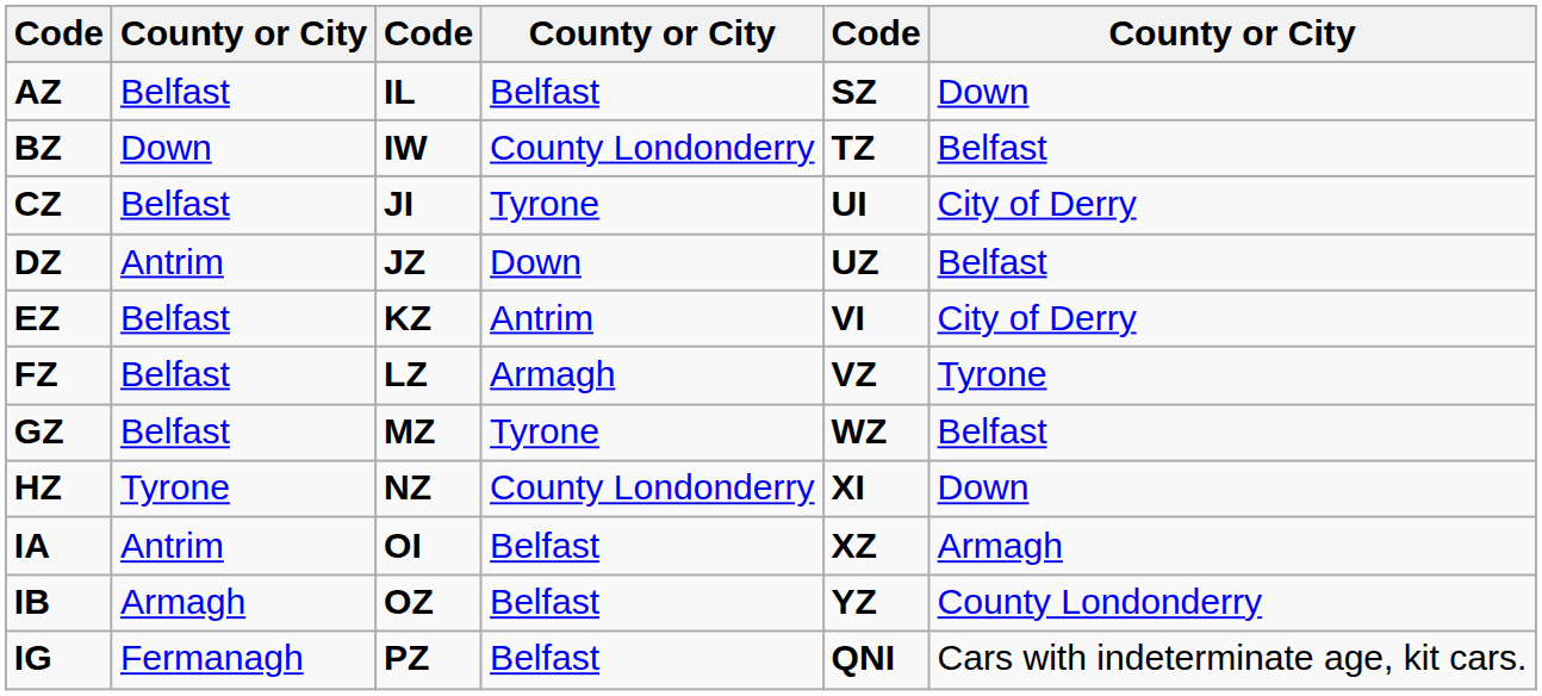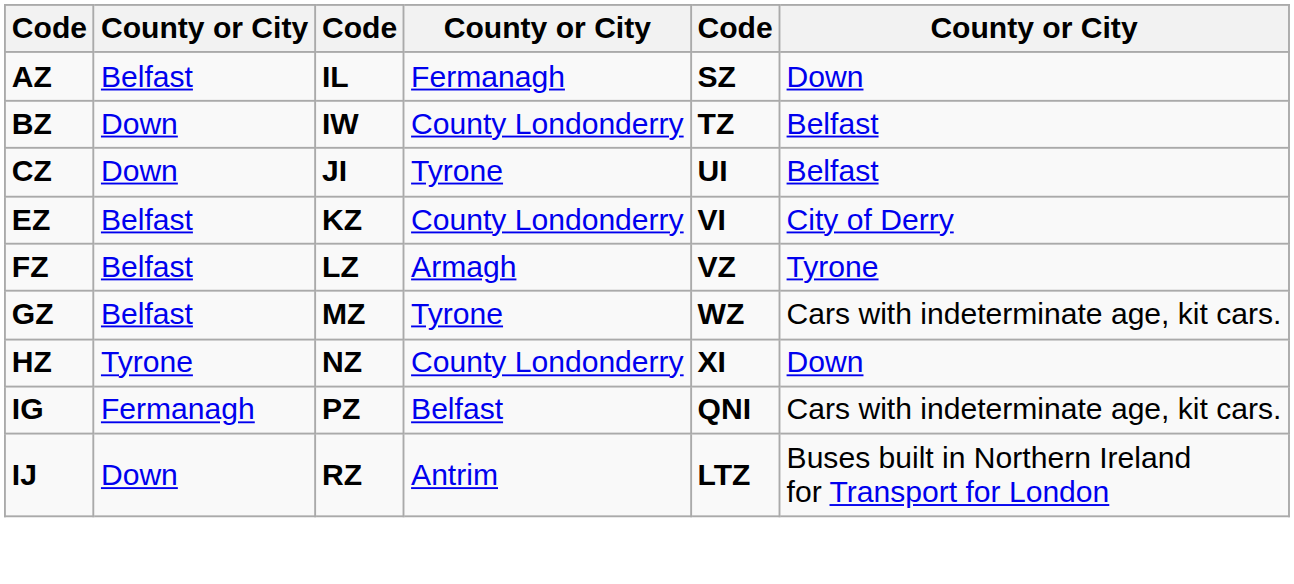AZ | column 4: Belfast -> Fermanagh
CZ | column 2: Belfast -> Down
CZ | column 6: City of Derry -> Belfast
- row: DZ | Antrim | JZ | Down | UZ | Belfast
EZ | column 4: Antrim -> County Londonderry
GZ | column 6: Belfast -> Cars with indeterminate age, kit cars.
- row: IA | Antrim | OI | Belfast | XZ | Armagh
- row: IB | Armagh | OZ | Belfast | YZ | County Londonderry
+ row: IJ | Down | RZ | Antrim | LTZ | Buses built in Northern Ireland for Transport for London
